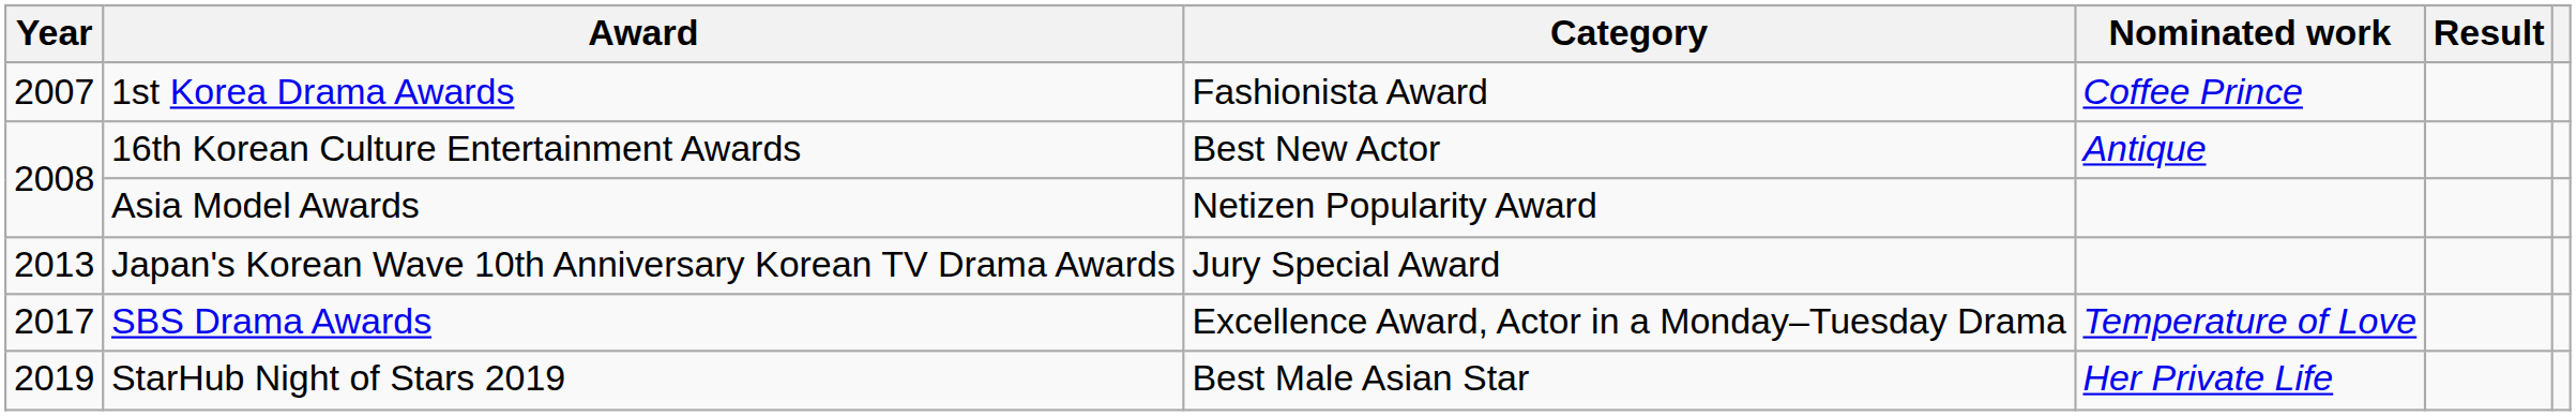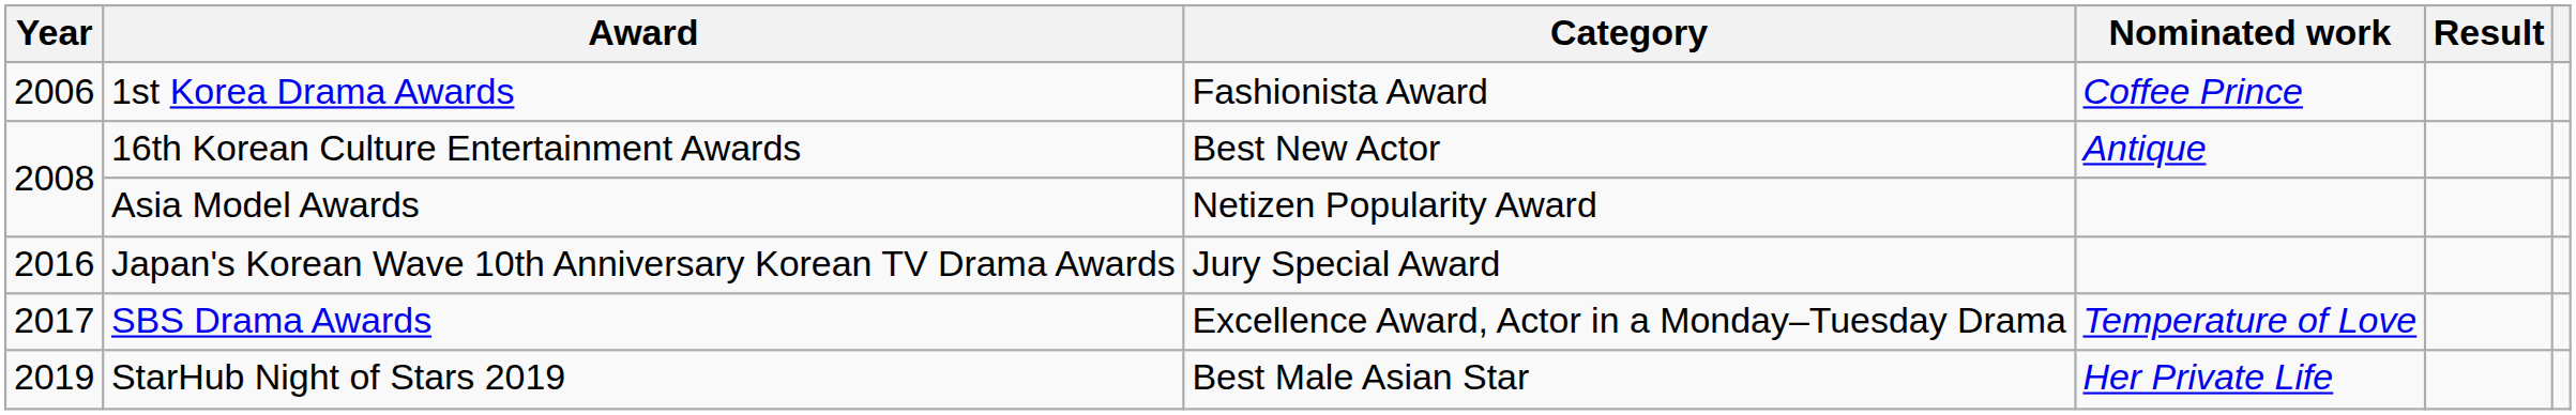1st Korea Drama Awards | Year: 2007 -> 2006
Japan's Korean Wave 10th Anniversary Korean TV Drama Awards | Year: 2013 -> 2016
